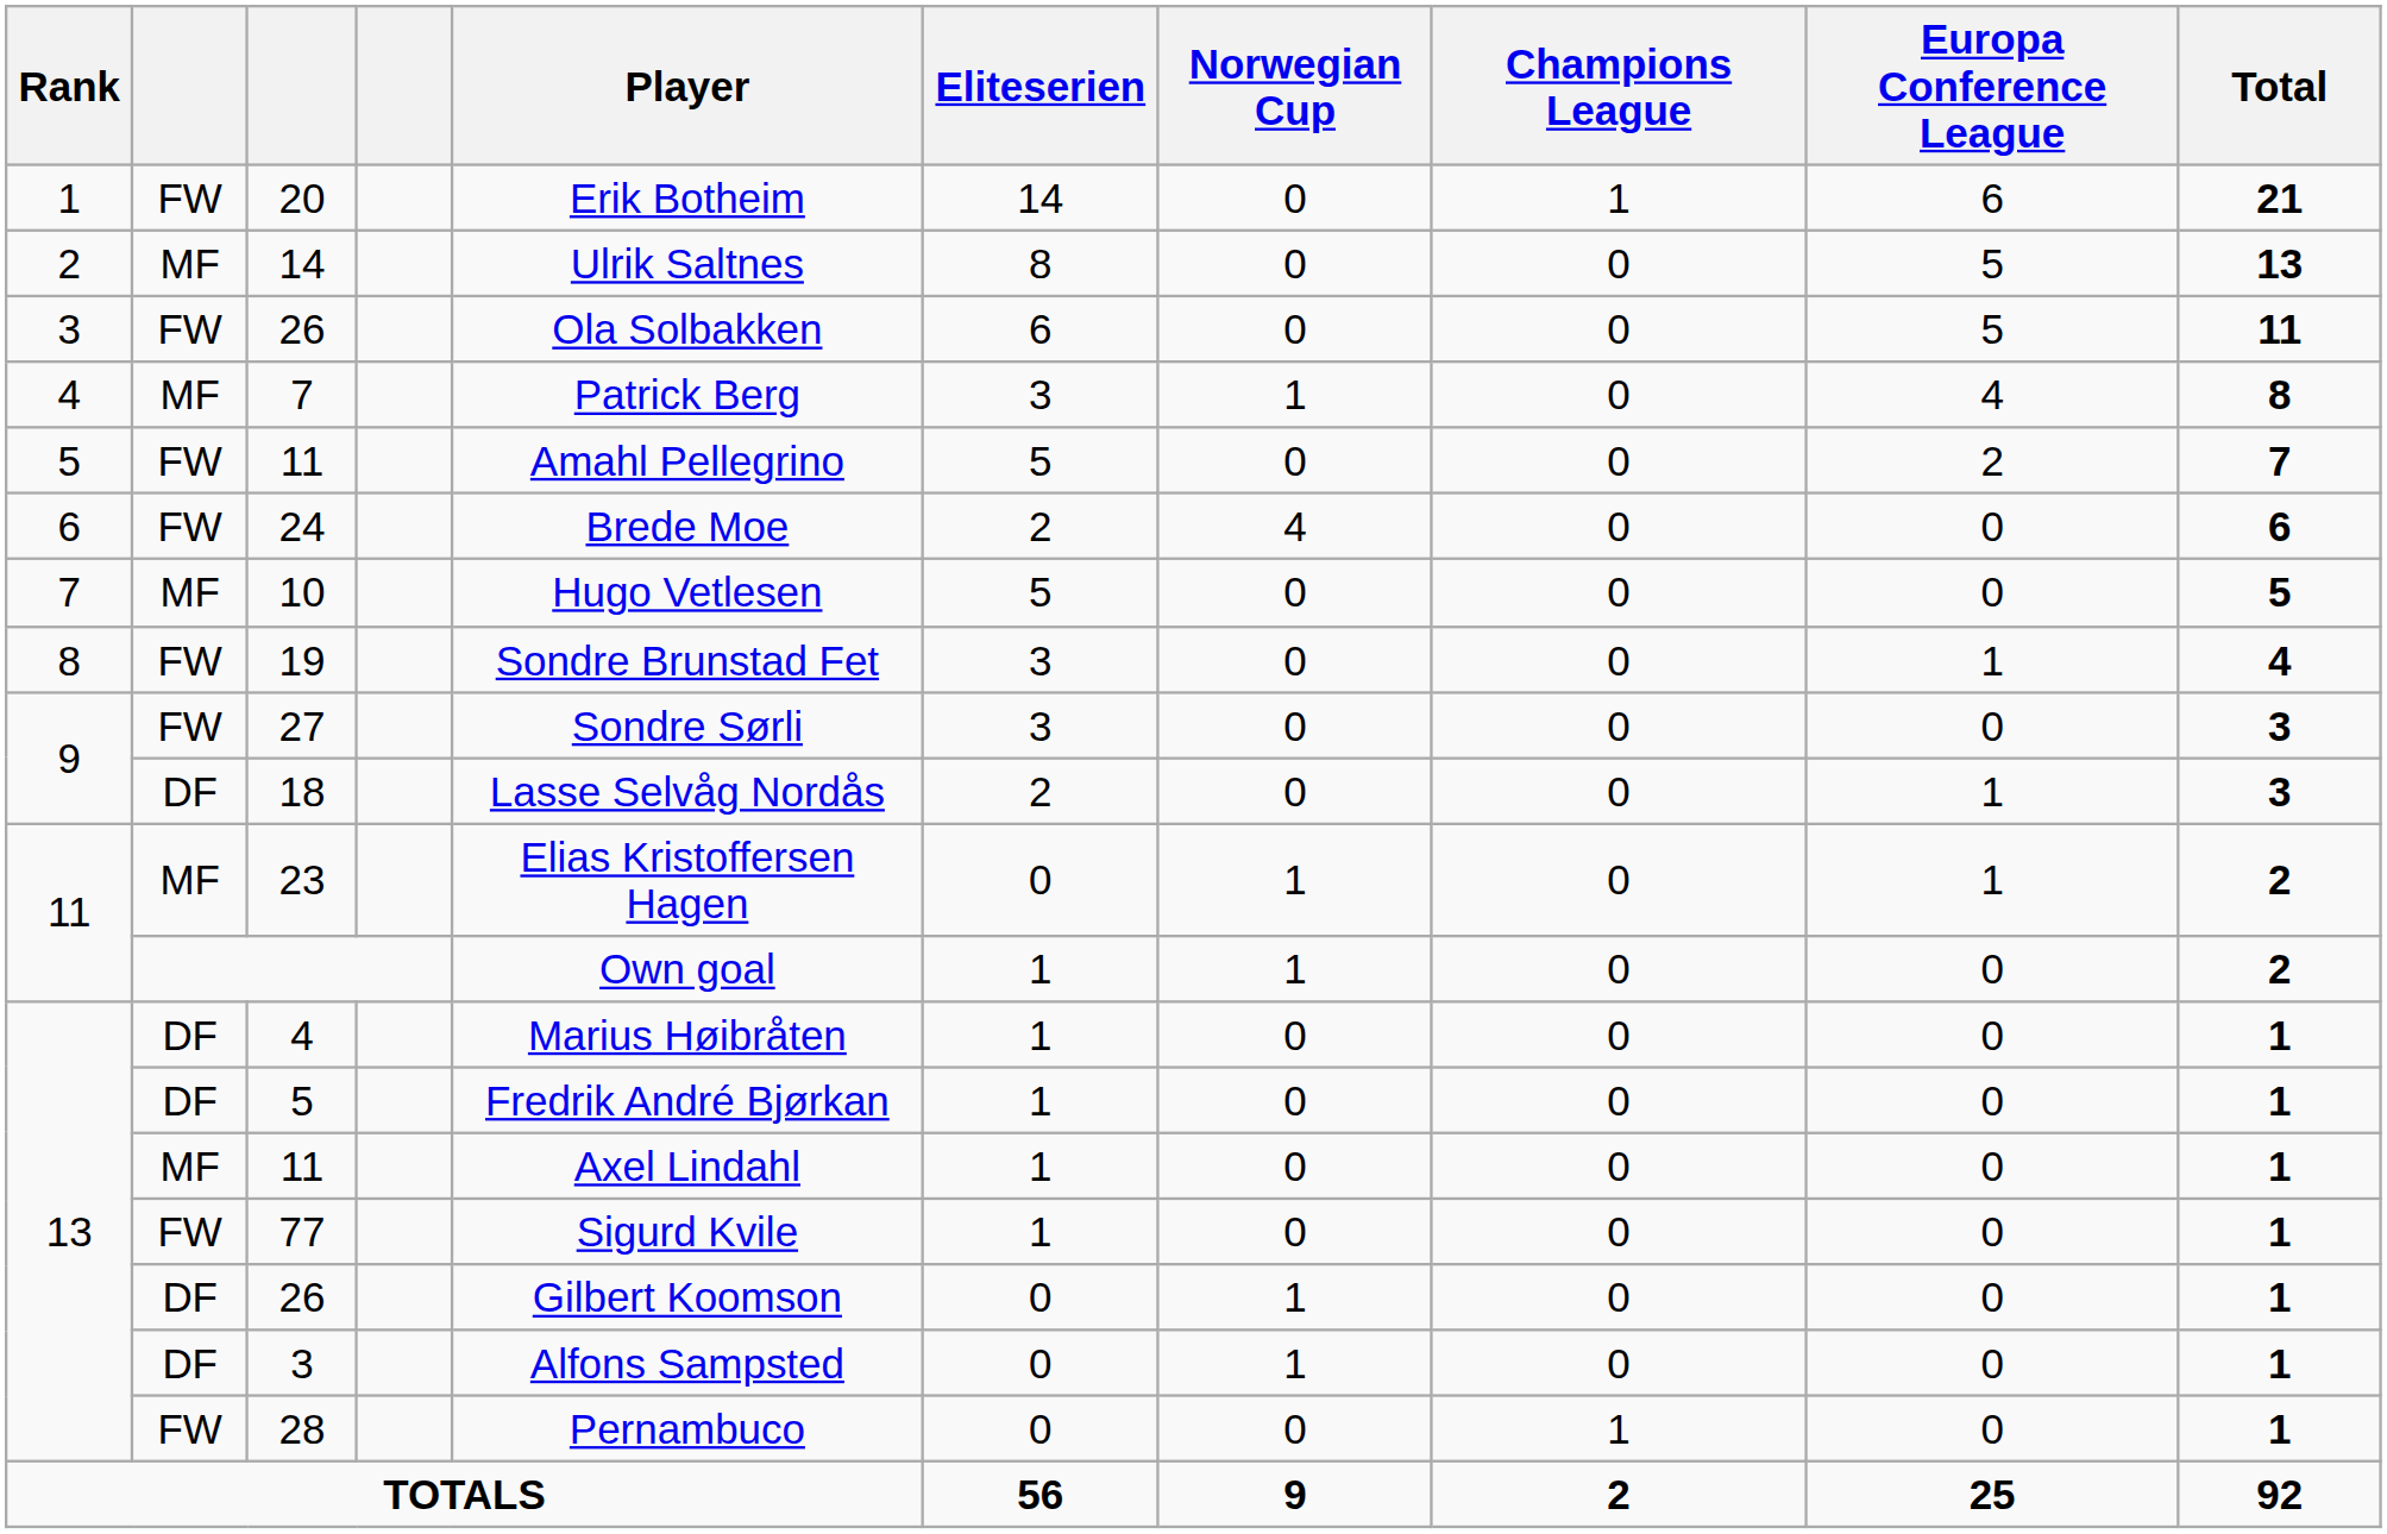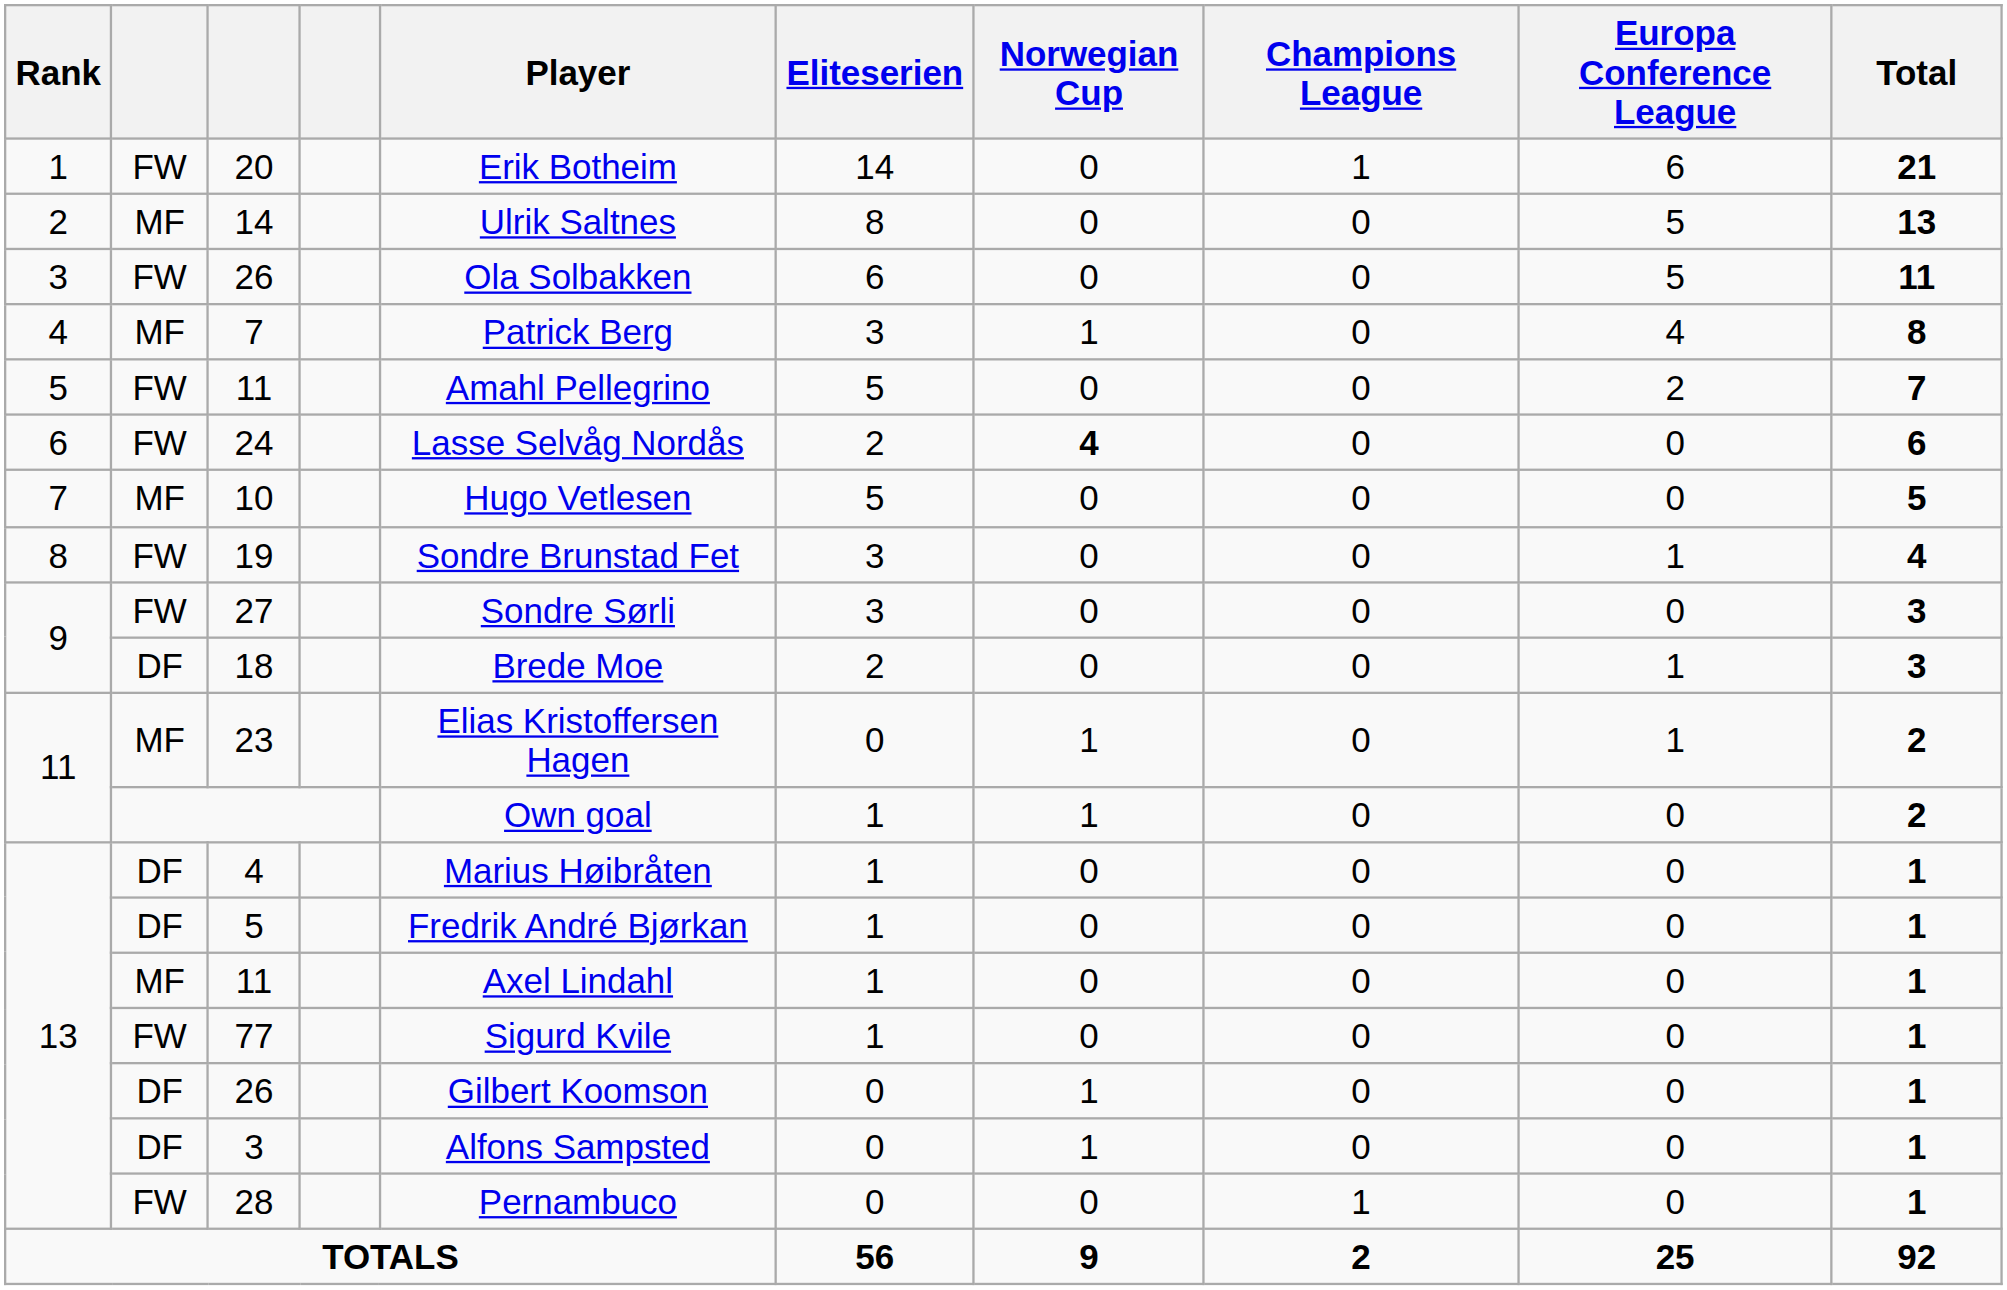24 | Player: Brede Moe -> Lasse Selvåg Nordås
24 | Norwegian Cup: normal -> bold
18 | Player: Lasse Selvåg Nordås -> Brede Moe
